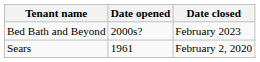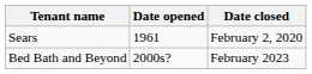rows swapped: Sears <-> Bed Bath and Beyond
